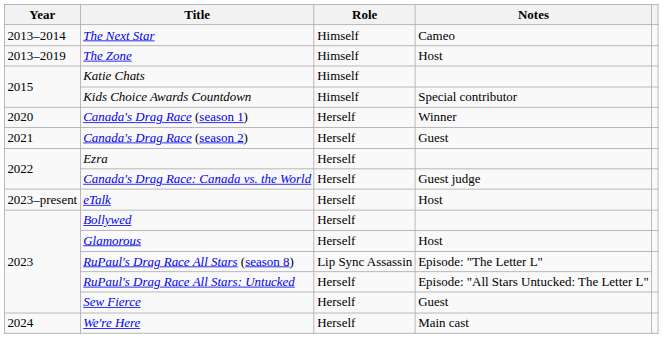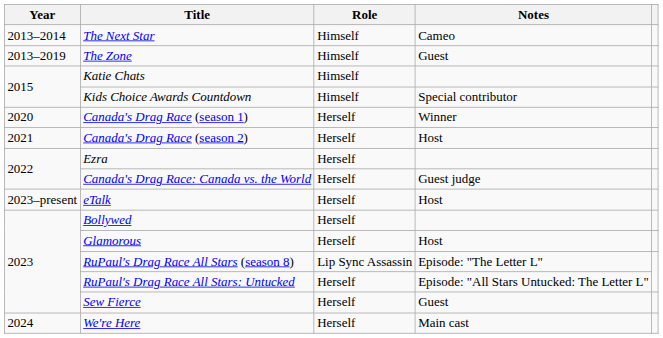The Zone | Notes: Host -> Guest
Canada's Drag Race (season 2) | Notes: Guest -> Host
